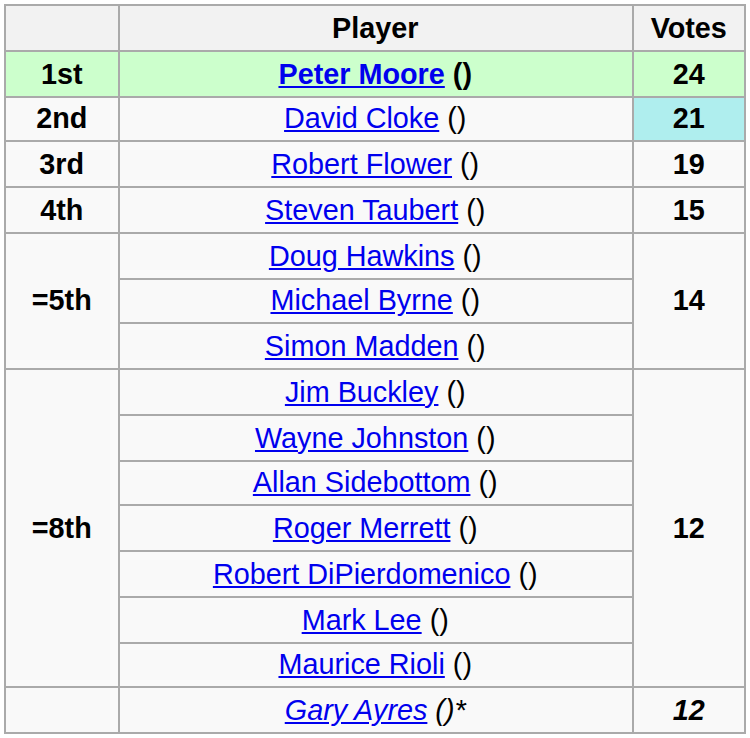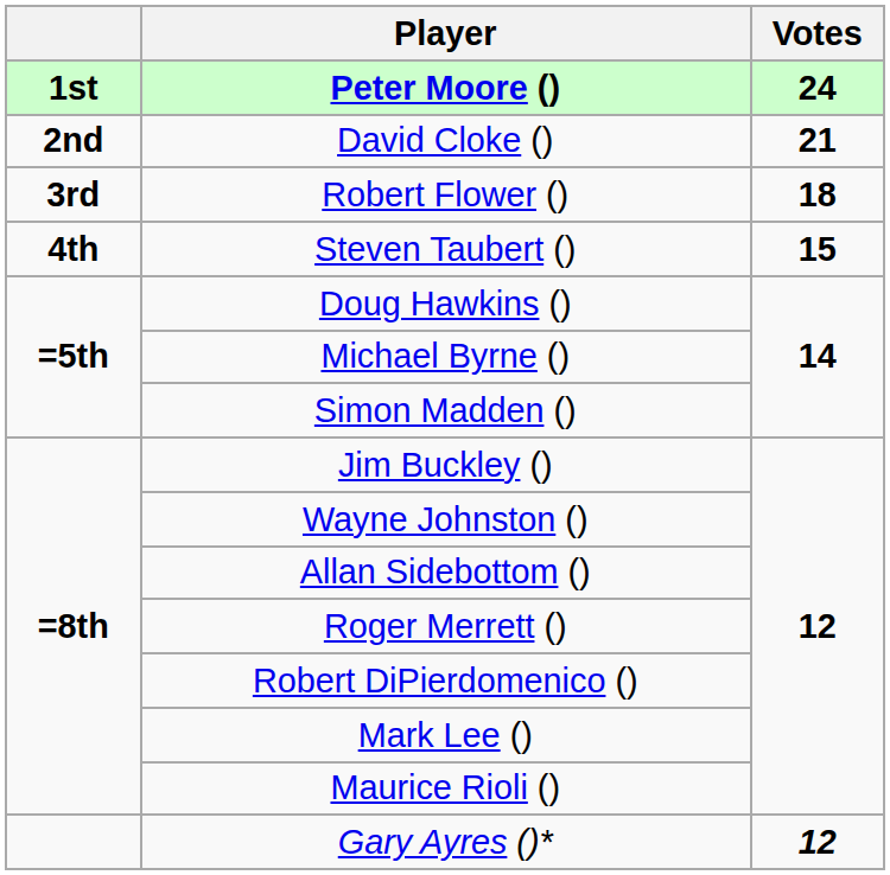David Cloke () | Votes: paleturquoise background -> no background
Robert Flower () | Votes: 19 -> 18
